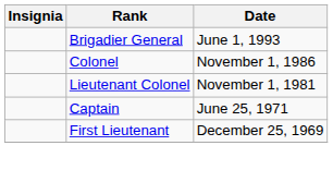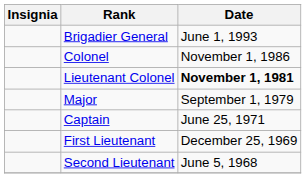Lieutenant Colonel | Date: normal -> bold
+ row: Major | September 1, 1979
+ row: Second Lieutenant | June 5, 1968
